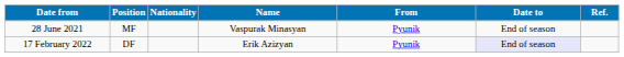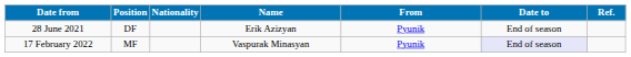28 June 2021 | Position: MF -> DF
28 June 2021 | Name: Vaspurak Minasyan -> Erik Azizyan
17 February 2022 | Position: DF -> MF
17 February 2022 | Name: Erik Azizyan -> Vaspurak Minasyan
